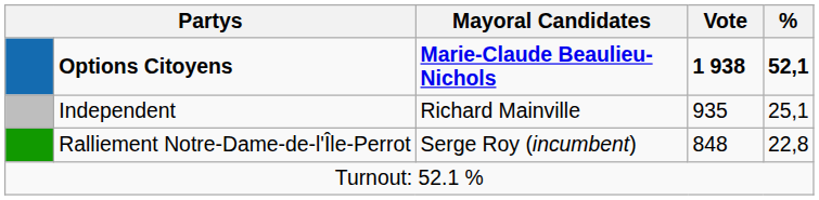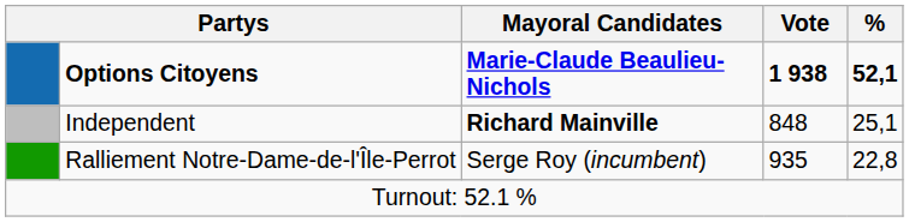Independent | Mayoral Candidates: normal -> bold
Independent | Vote: 935 -> 848
Ralliement Notre-Dame-de-l'Île-Perrot | Vote: 848 -> 935
